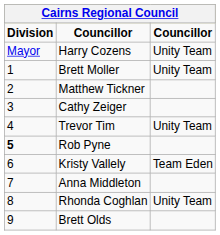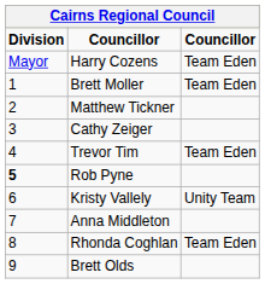Harry Cozens | column 3: Unity Team -> Team Eden
Brett Moller | column 3: Unity Team -> Team Eden
Trevor Tim | column 3: Unity Team -> Team Eden
Kristy Vallely | column 3: Team Eden -> Unity Team
Rhonda Coghlan | column 3: Unity Team -> Team Eden
